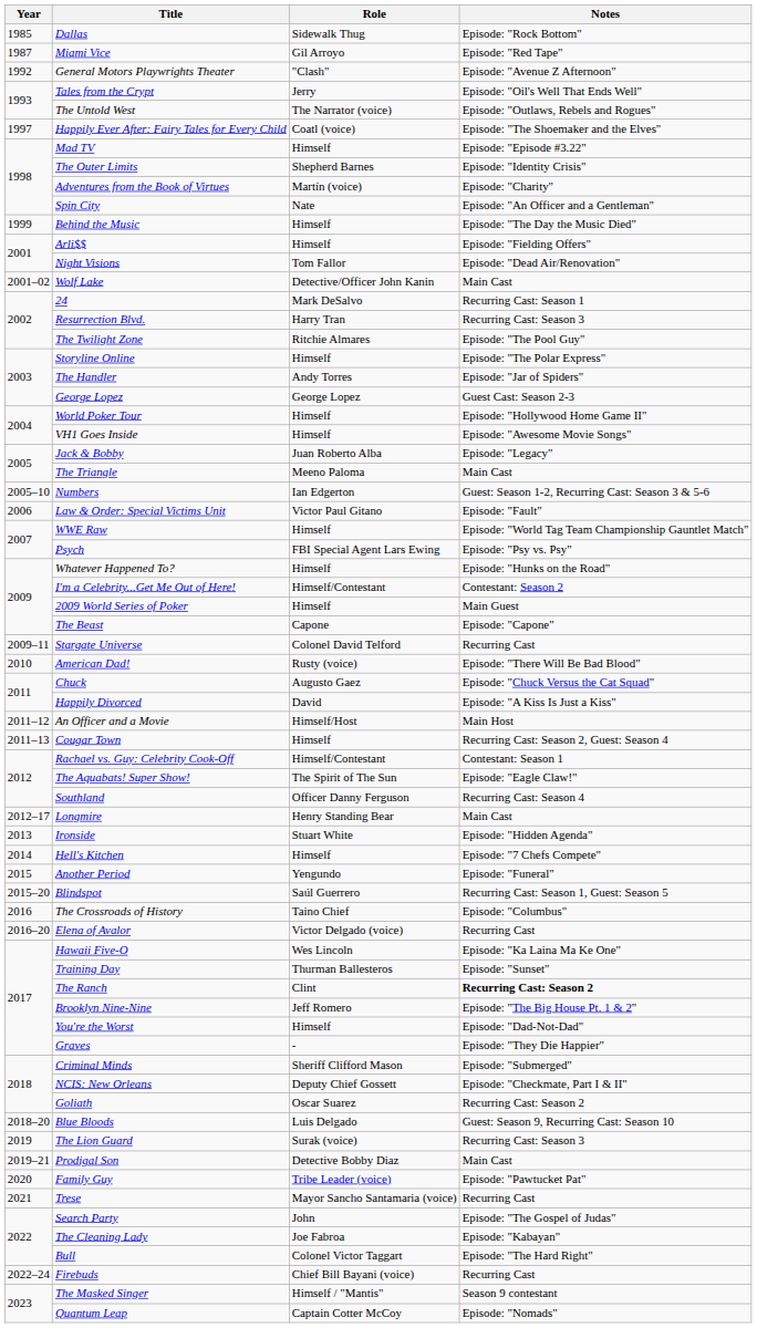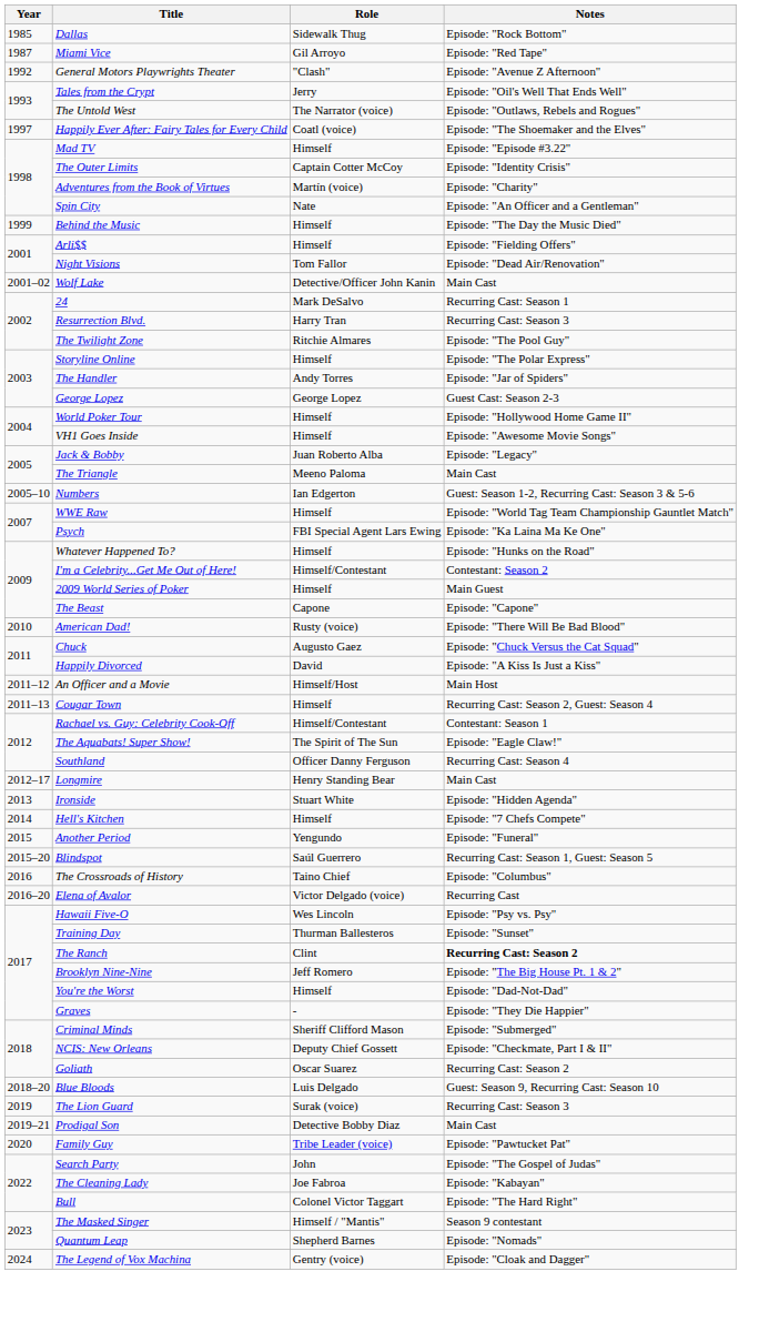The Outer Limits | Role: Shepherd Barnes -> Captain Cotter McCoy
- row: 2006 | Law & Order: Special Victims Unit | Victor Paul Gitano | Episode: "Fault"
Psych | Notes: Episode: "Psy vs. Psy" -> Episode: "Ka Laina Ma Ke One"
- row: 2009–11 | Stargate Universe | Colonel David Telford | Recurring Cast
Hawaii Five-O | Notes: Episode: "Ka Laina Ma Ke One" -> Episode: "Psy vs. Psy"
- row: 2021 | Trese | Mayor Sancho Santamaria (voice) | Recurring Cast
- row: 2022–24 | Firebuds | Chief Bill Bayani (voice) | Recurring Cast
Quantum Leap | Role: Captain Cotter McCoy -> Shepherd Barnes
+ row: 2024 | The Legend of Vox Machina | Gentry (voice) | Episode: "Cloak and Dagger"
